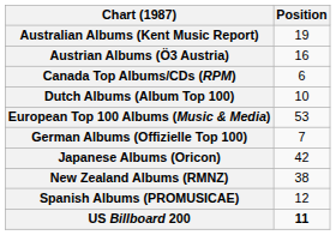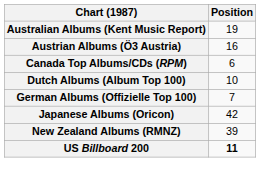- row: European Top 100 Albums (Music & Media) | 53
New Zealand Albums (RMNZ) | Position: 38 -> 39
- row: Spanish Albums (PROMUSICAE) | 12
